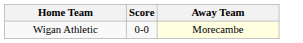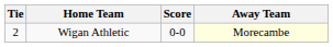+ column: Tie | 2
